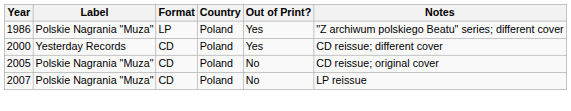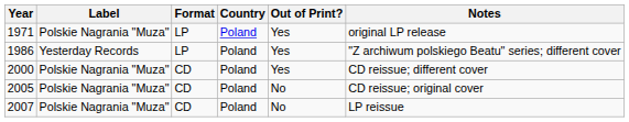+ row: 1971 | Polskie Nagrania "Muza" | LP | Poland | Yes | original LP release
1986 | Label: Polskie Nagrania "Muza" -> Yesterday Records
2000 | Label: Yesterday Records -> Polskie Nagrania "Muza"
